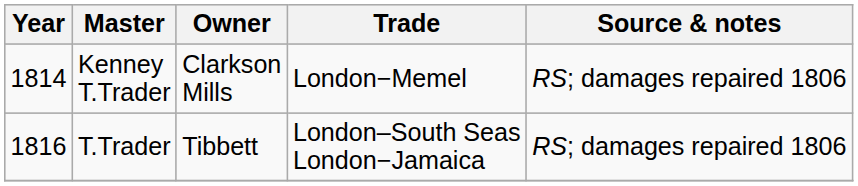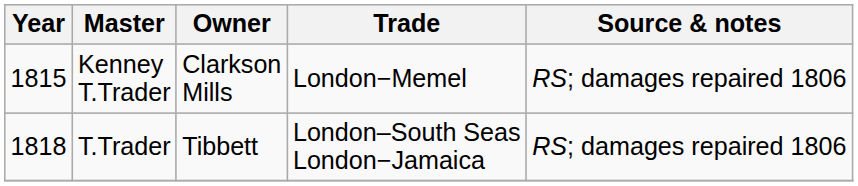Kenney T.Trader | Year: 1814 -> 1815
T.Trader | Year: 1816 -> 1818
